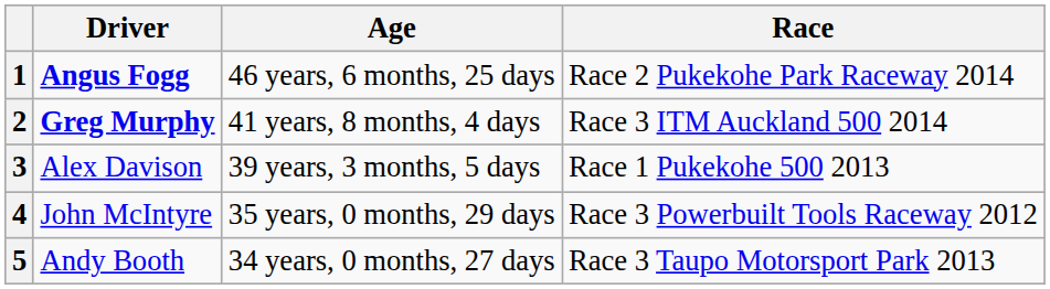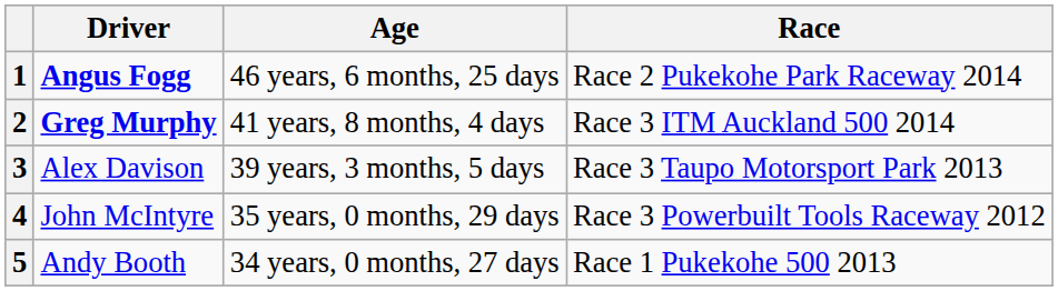3 | Race: Race 1 Pukekohe 500 2013 -> Race 3 Taupo Motorsport Park 2013
5 | Race: Race 3 Taupo Motorsport Park 2013 -> Race 1 Pukekohe 500 2013
